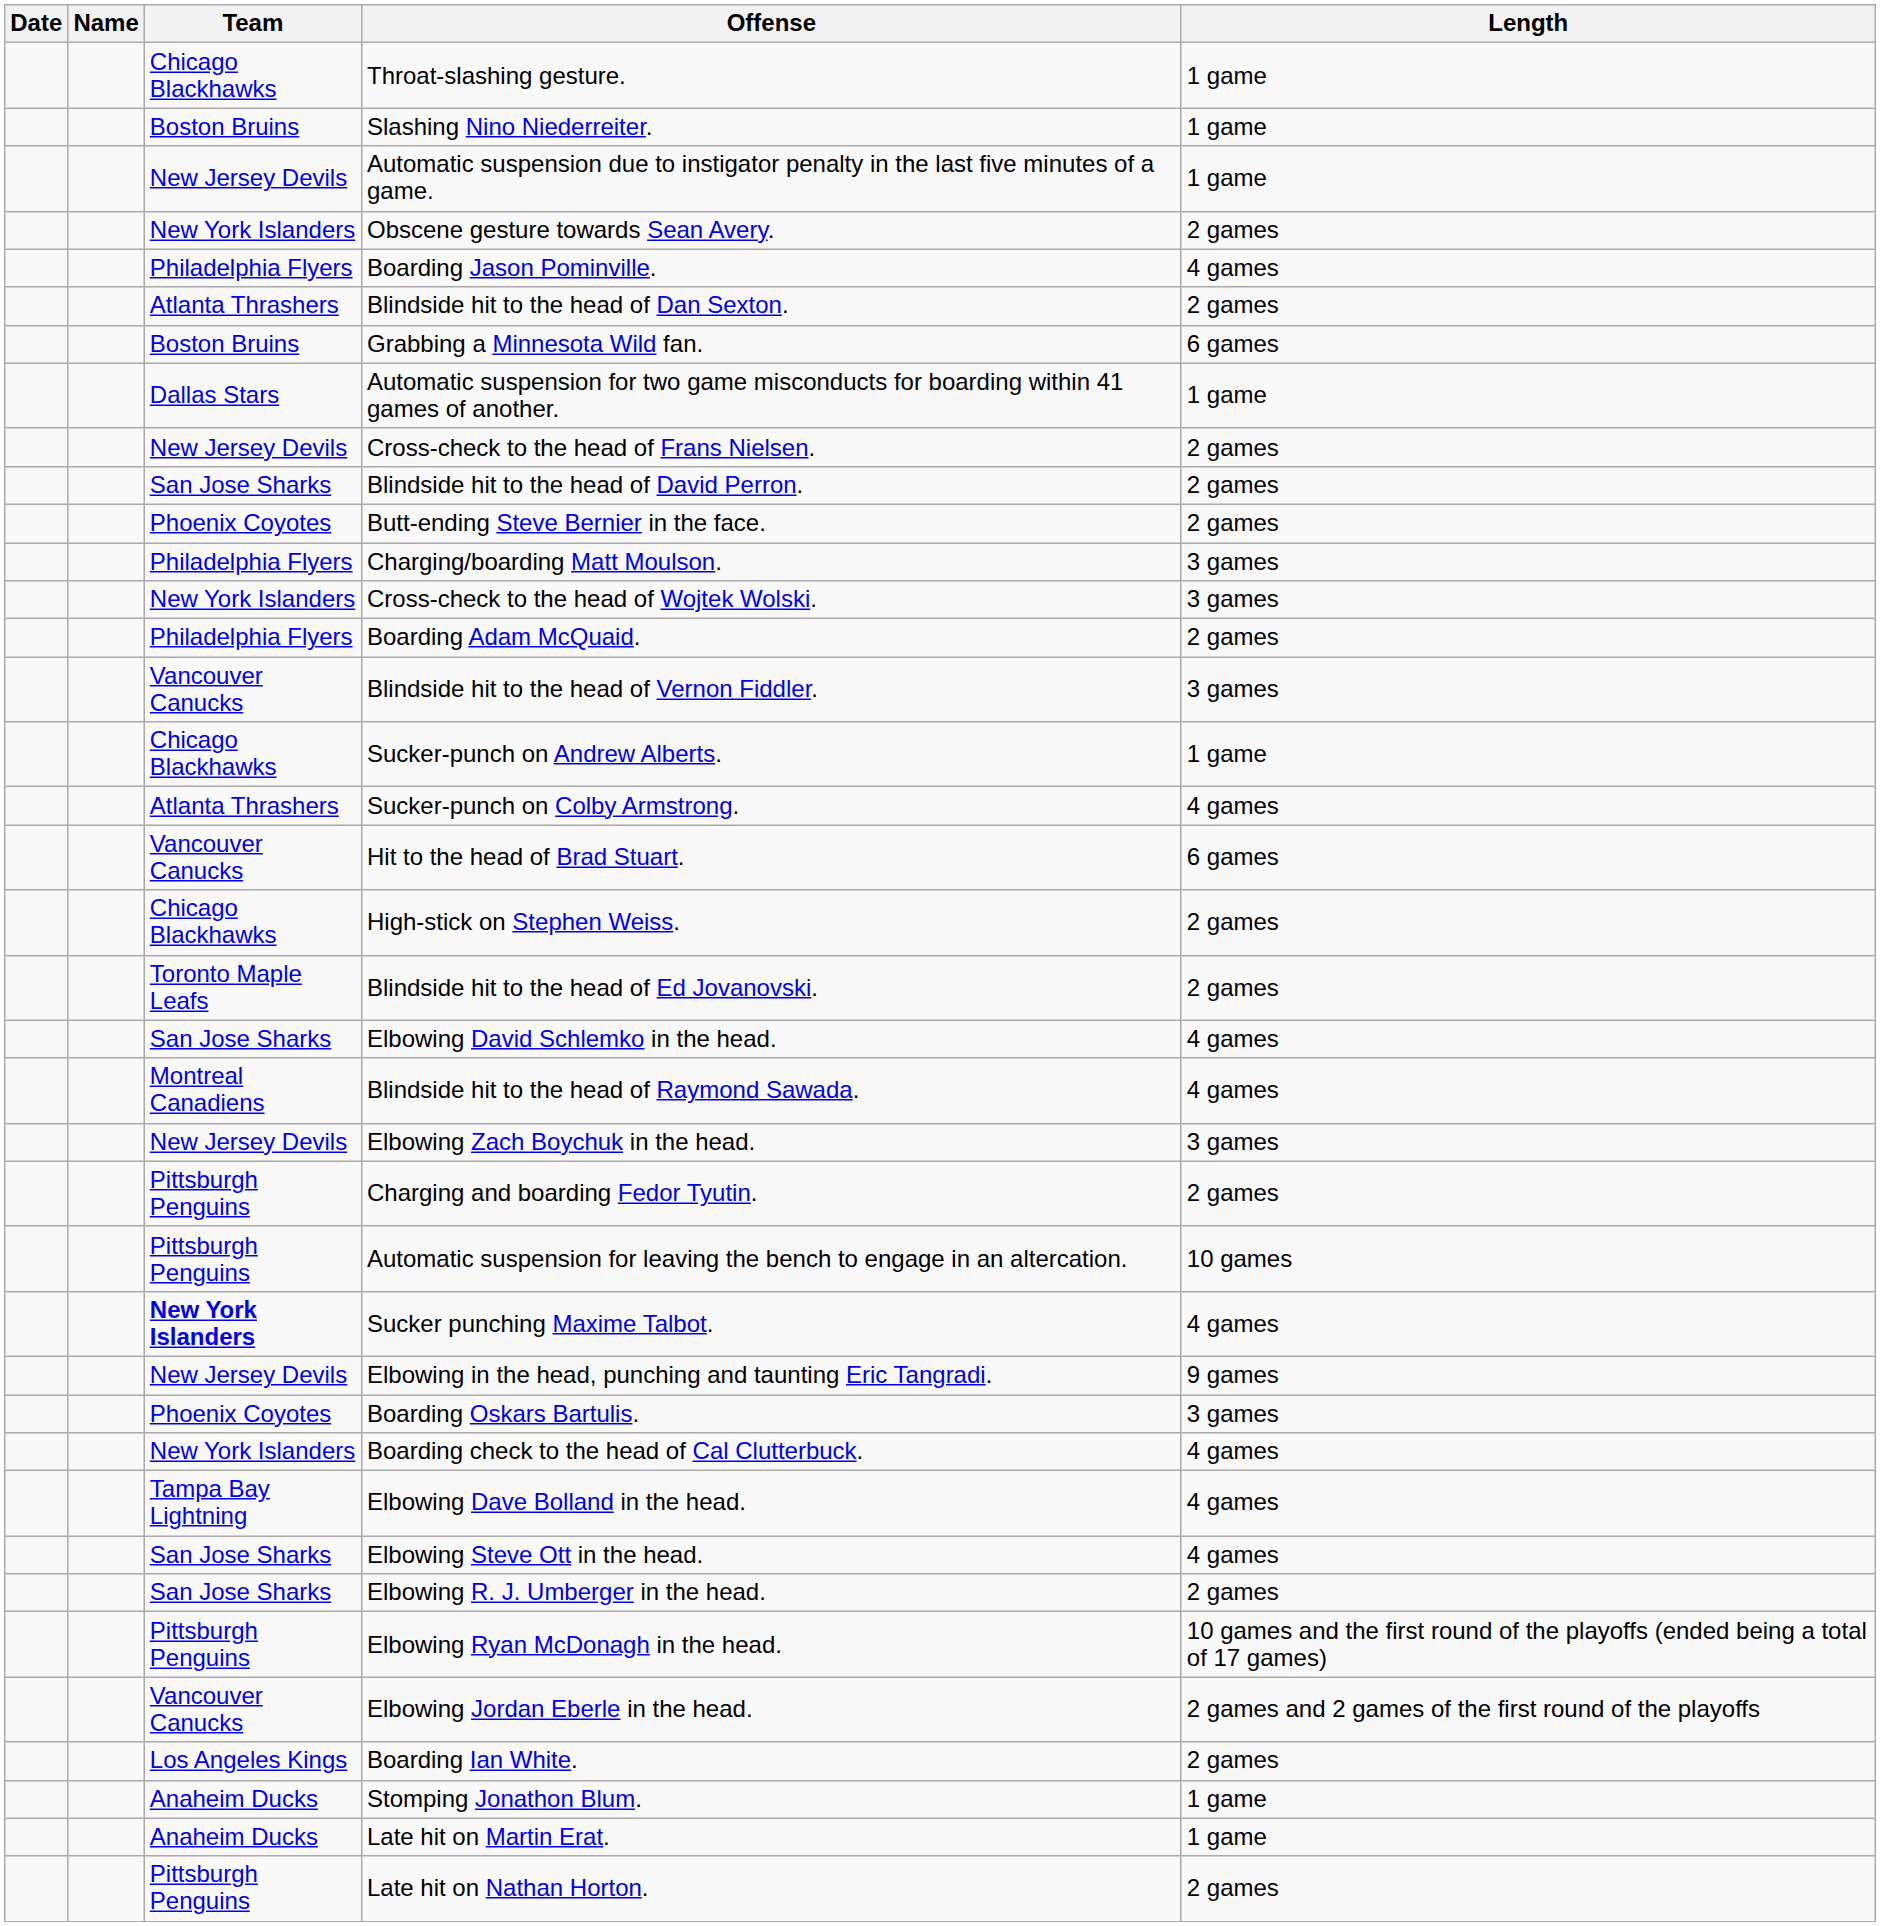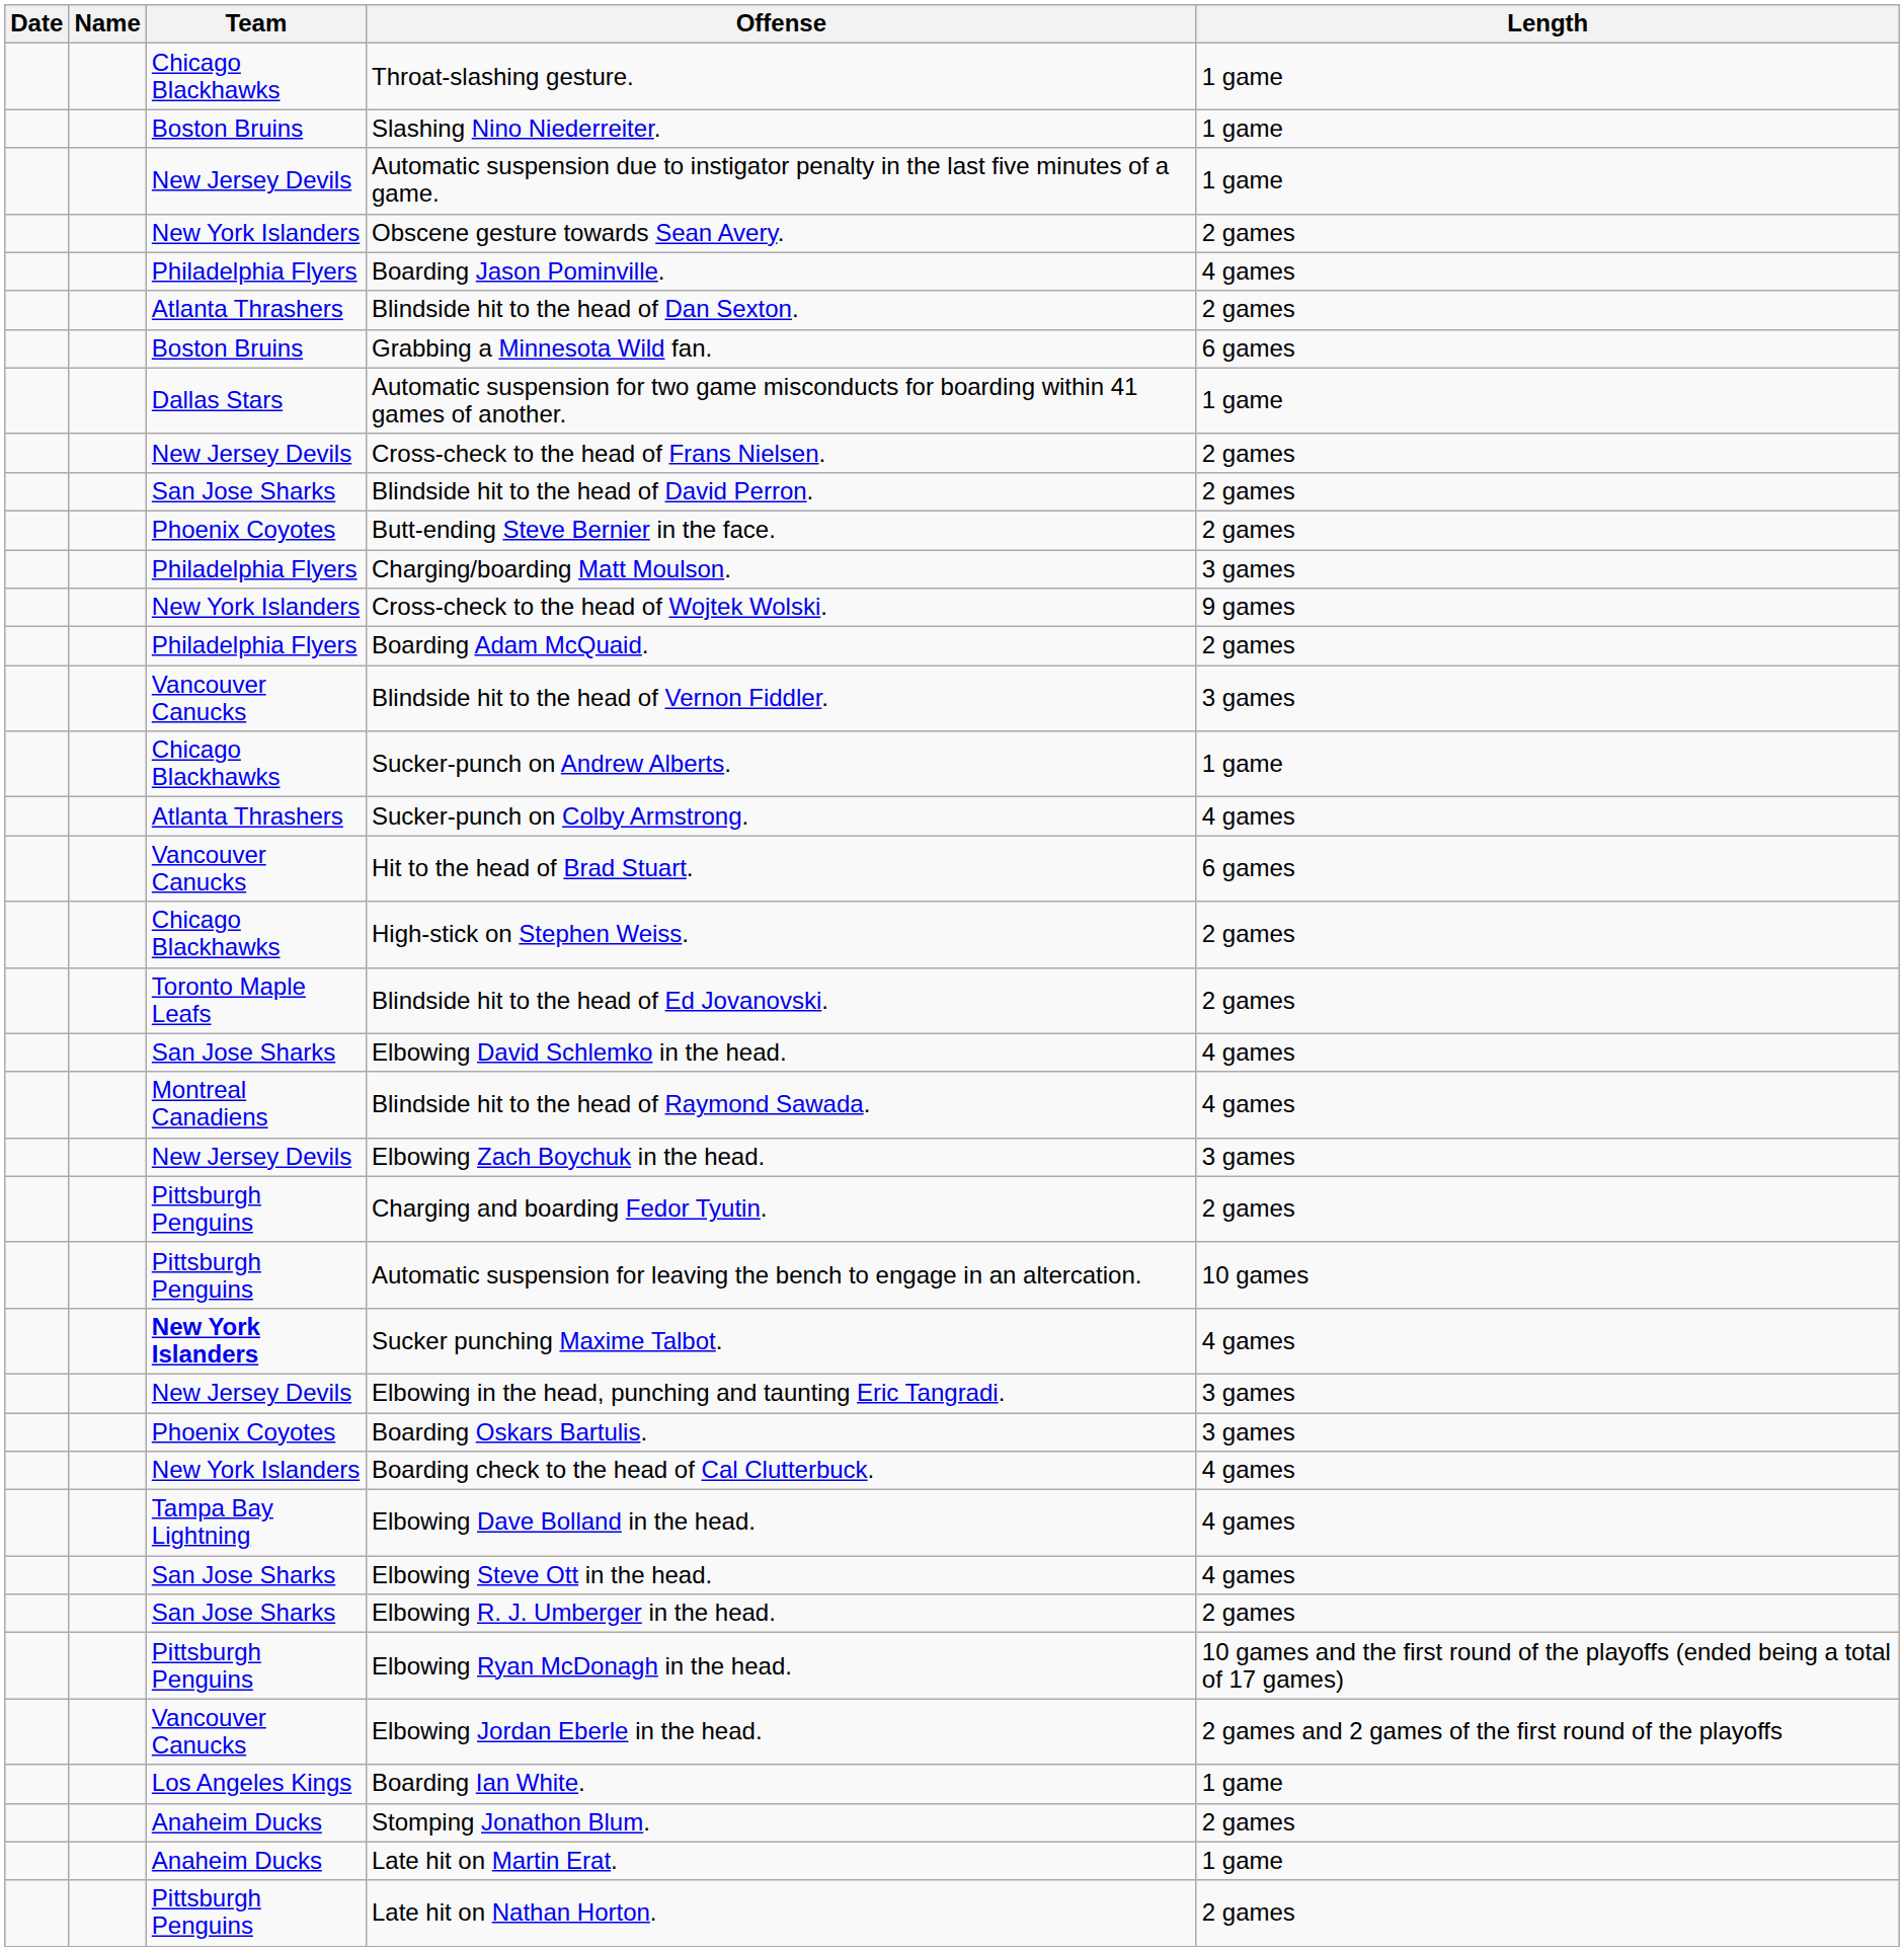Cross-check to the head of Wojtek Wolski. | Length: 3 games -> 9 games
Elbowing in the head, punching and taunting Eric Tangradi. | Length: 9 games -> 3 games
Boarding Ian White. | Length: 2 games -> 1 game
Stomping Jonathon Blum. | Length: 1 game -> 2 games
